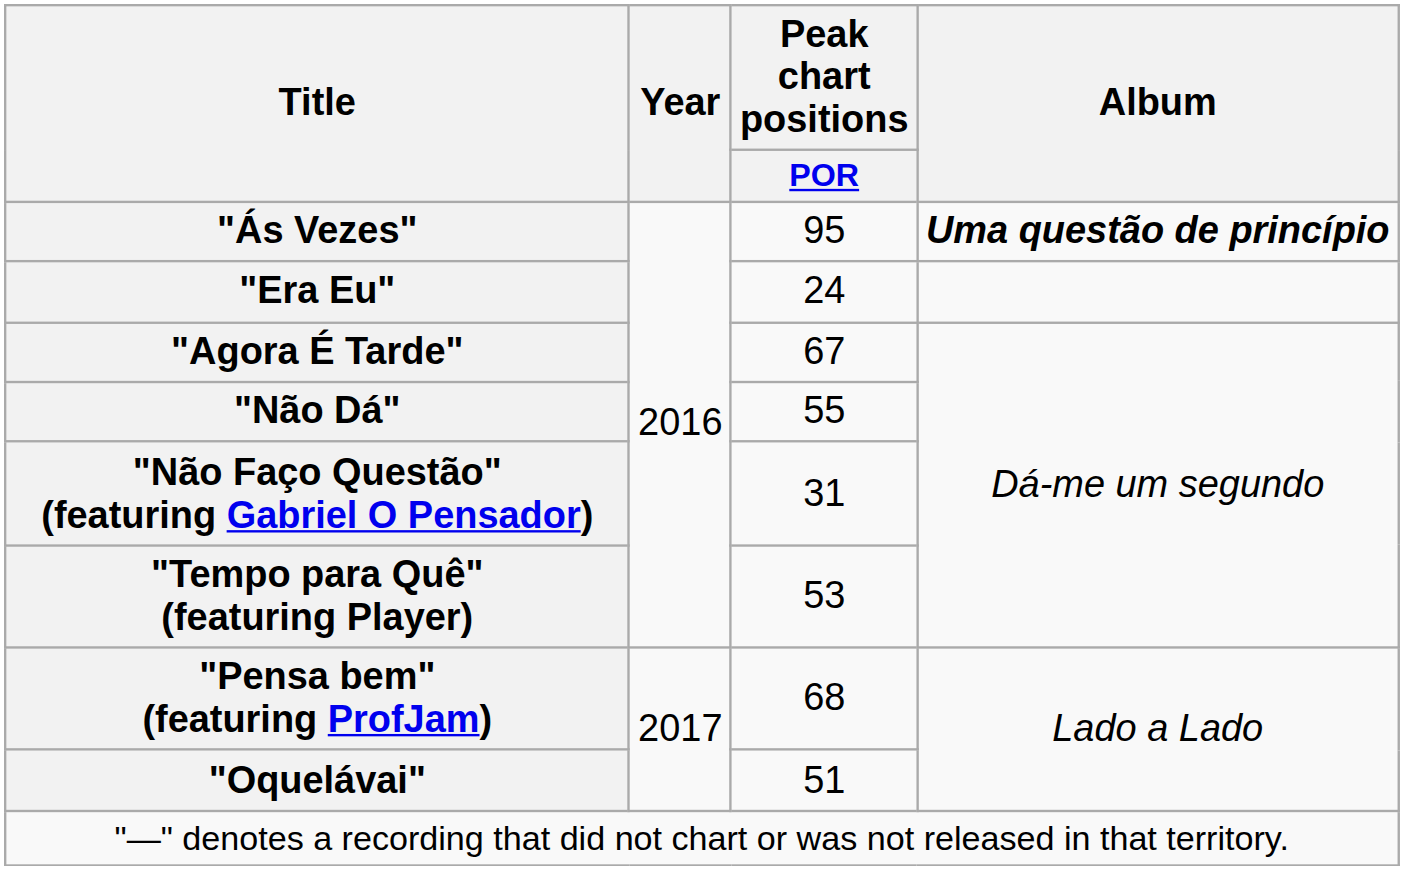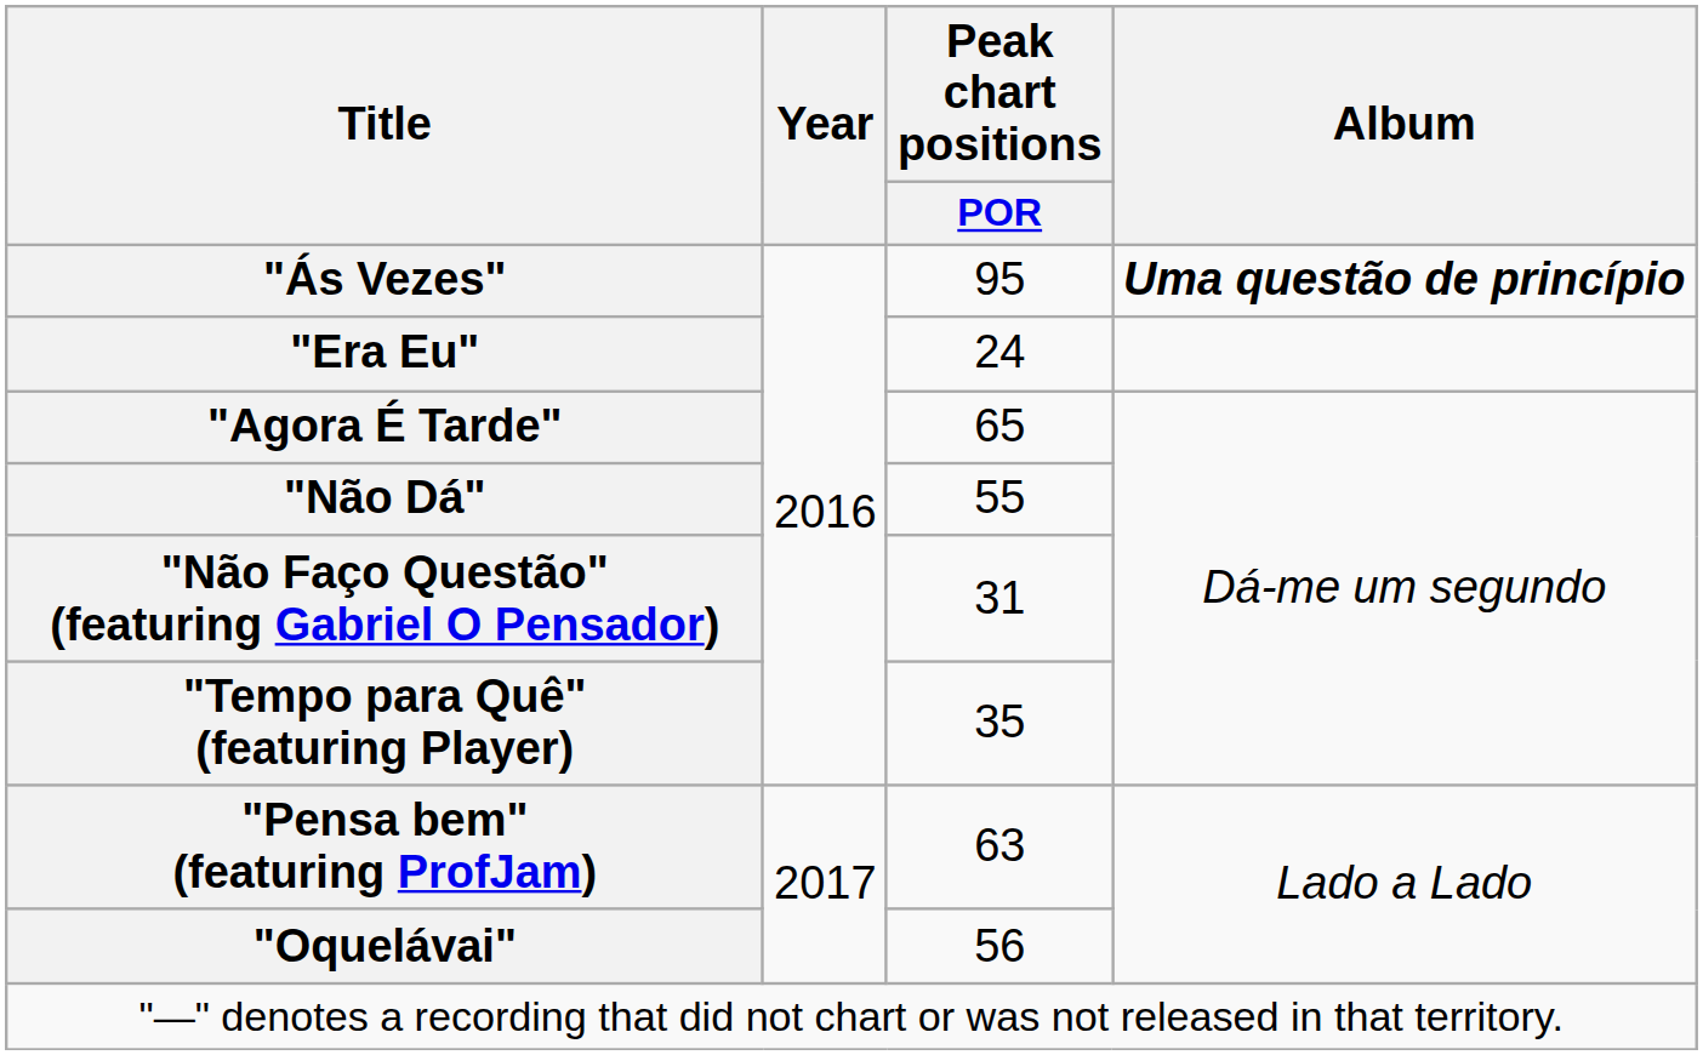"Agora É Tarde" | Peak chart positions / POR: 67 -> 65
"Tempo para Quê" (featuring Player) | Peak chart positions / POR: 53 -> 35
"Pensa bem" (featuring ProfJam) | Peak chart positions / POR: 68 -> 63
"Oquelávai" | Peak chart positions / POR: 51 -> 56
